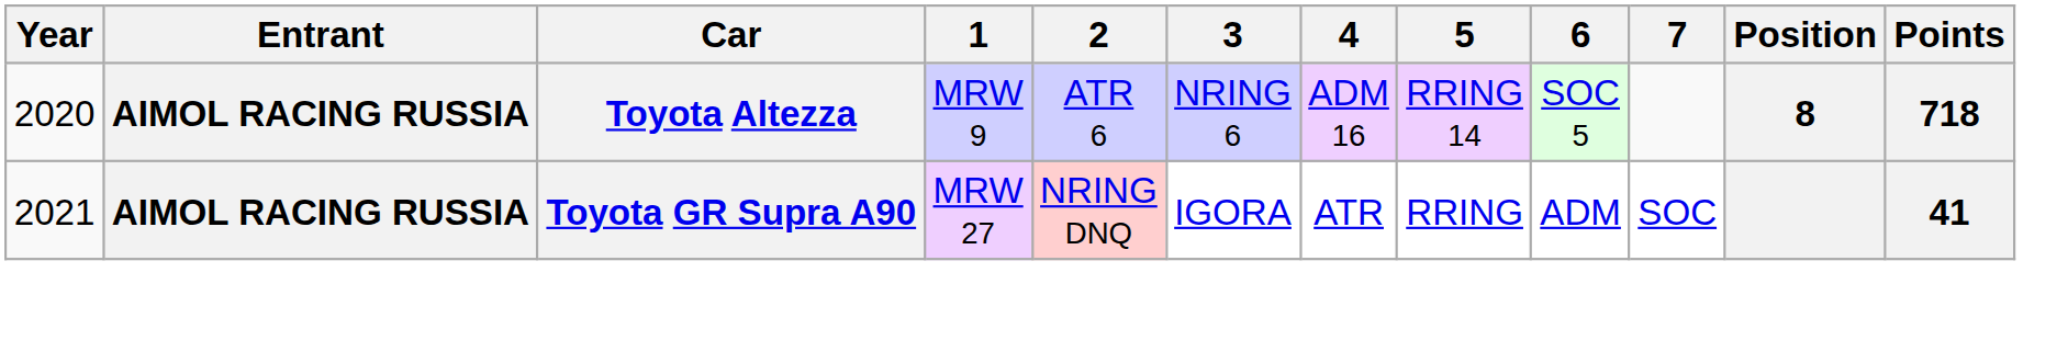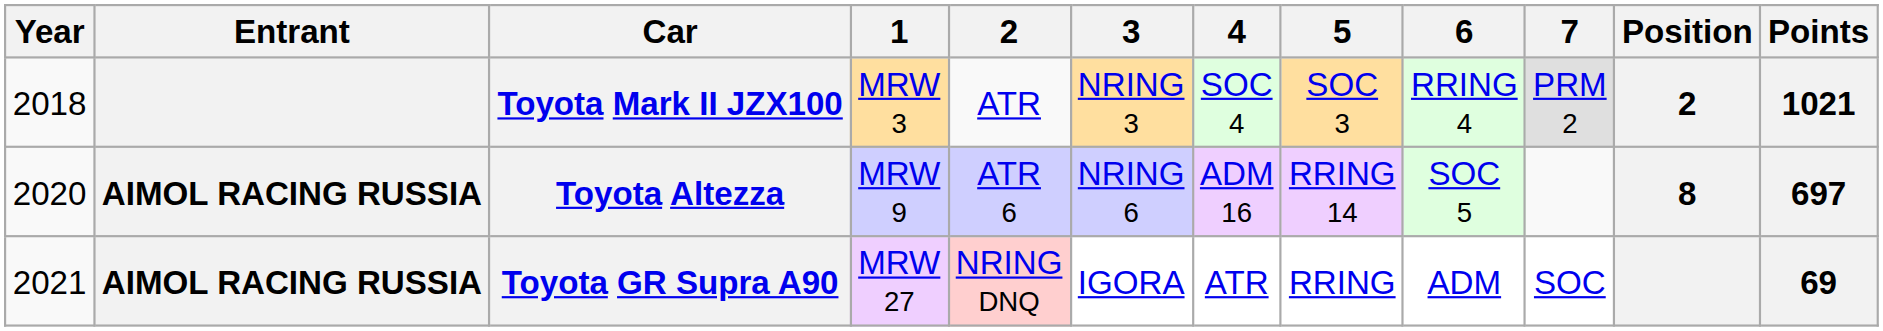+ row: 2018 | Toyota Mark II JZX100 | MRW 3 | ATR | NRING 3 | SOC 4 | SOC 3 | RRING 4 | PRM 2 | 2 | 1021
Toyota Altezza | Points: 718 -> 697
Toyota GR Supra A90 | Points: 41 -> 69
